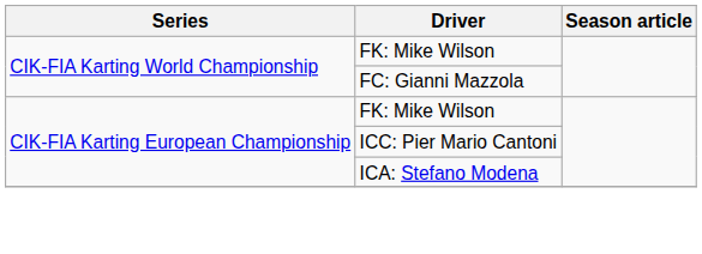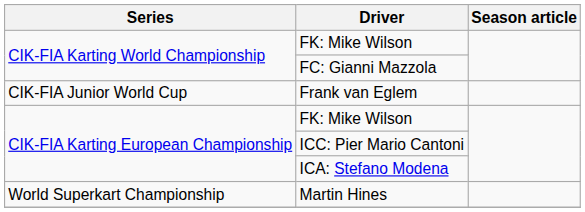+ row: CIK-FIA Junior World Cup | Frank van Eglem
+ row: World Superkart Championship | Martin Hines
